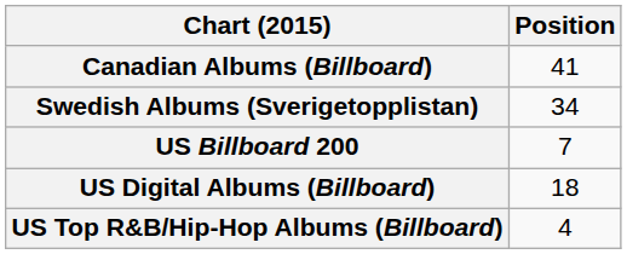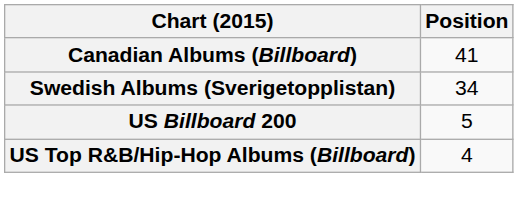US Billboard 200 | Position: 7 -> 5
- row: US Digital Albums (Billboard) | 18
